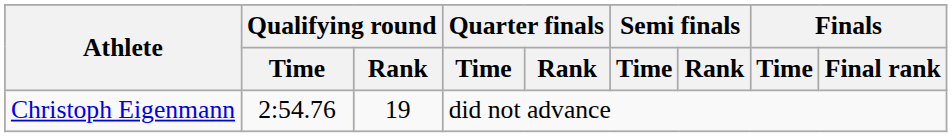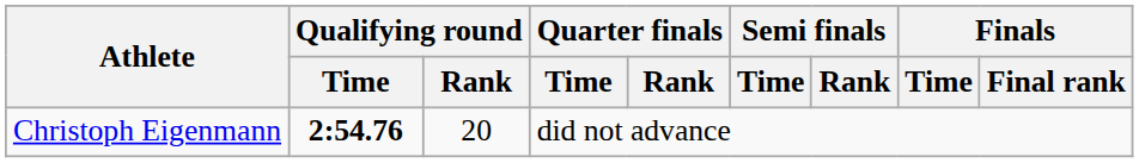Christoph Eigenmann | Qualifying round / Time: normal -> bold
Christoph Eigenmann | Qualifying round / Rank: 19 -> 20
